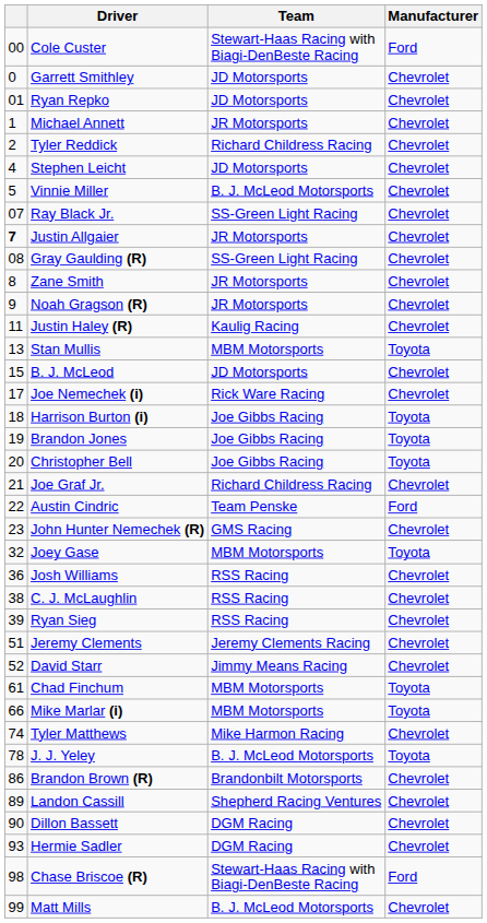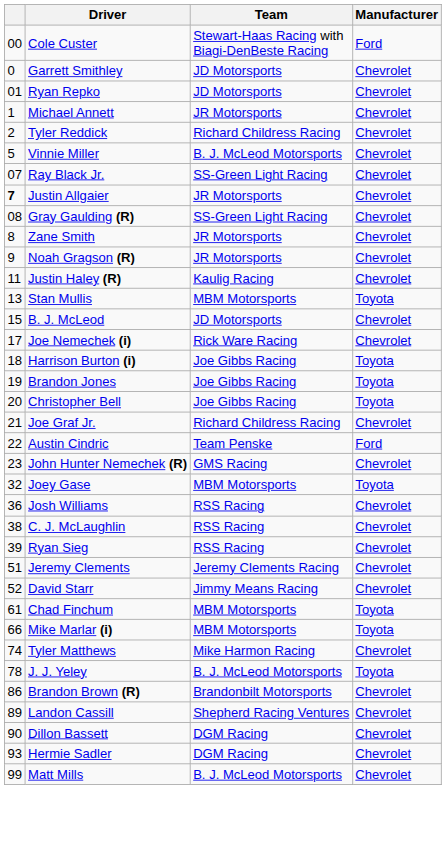- row: 4 | Stephen Leicht | JD Motorsports | Chevrolet
- row: 98 | Chase Briscoe (R) | Stewart-Haas Racing with Biagi-DenBeste Racing | Ford
